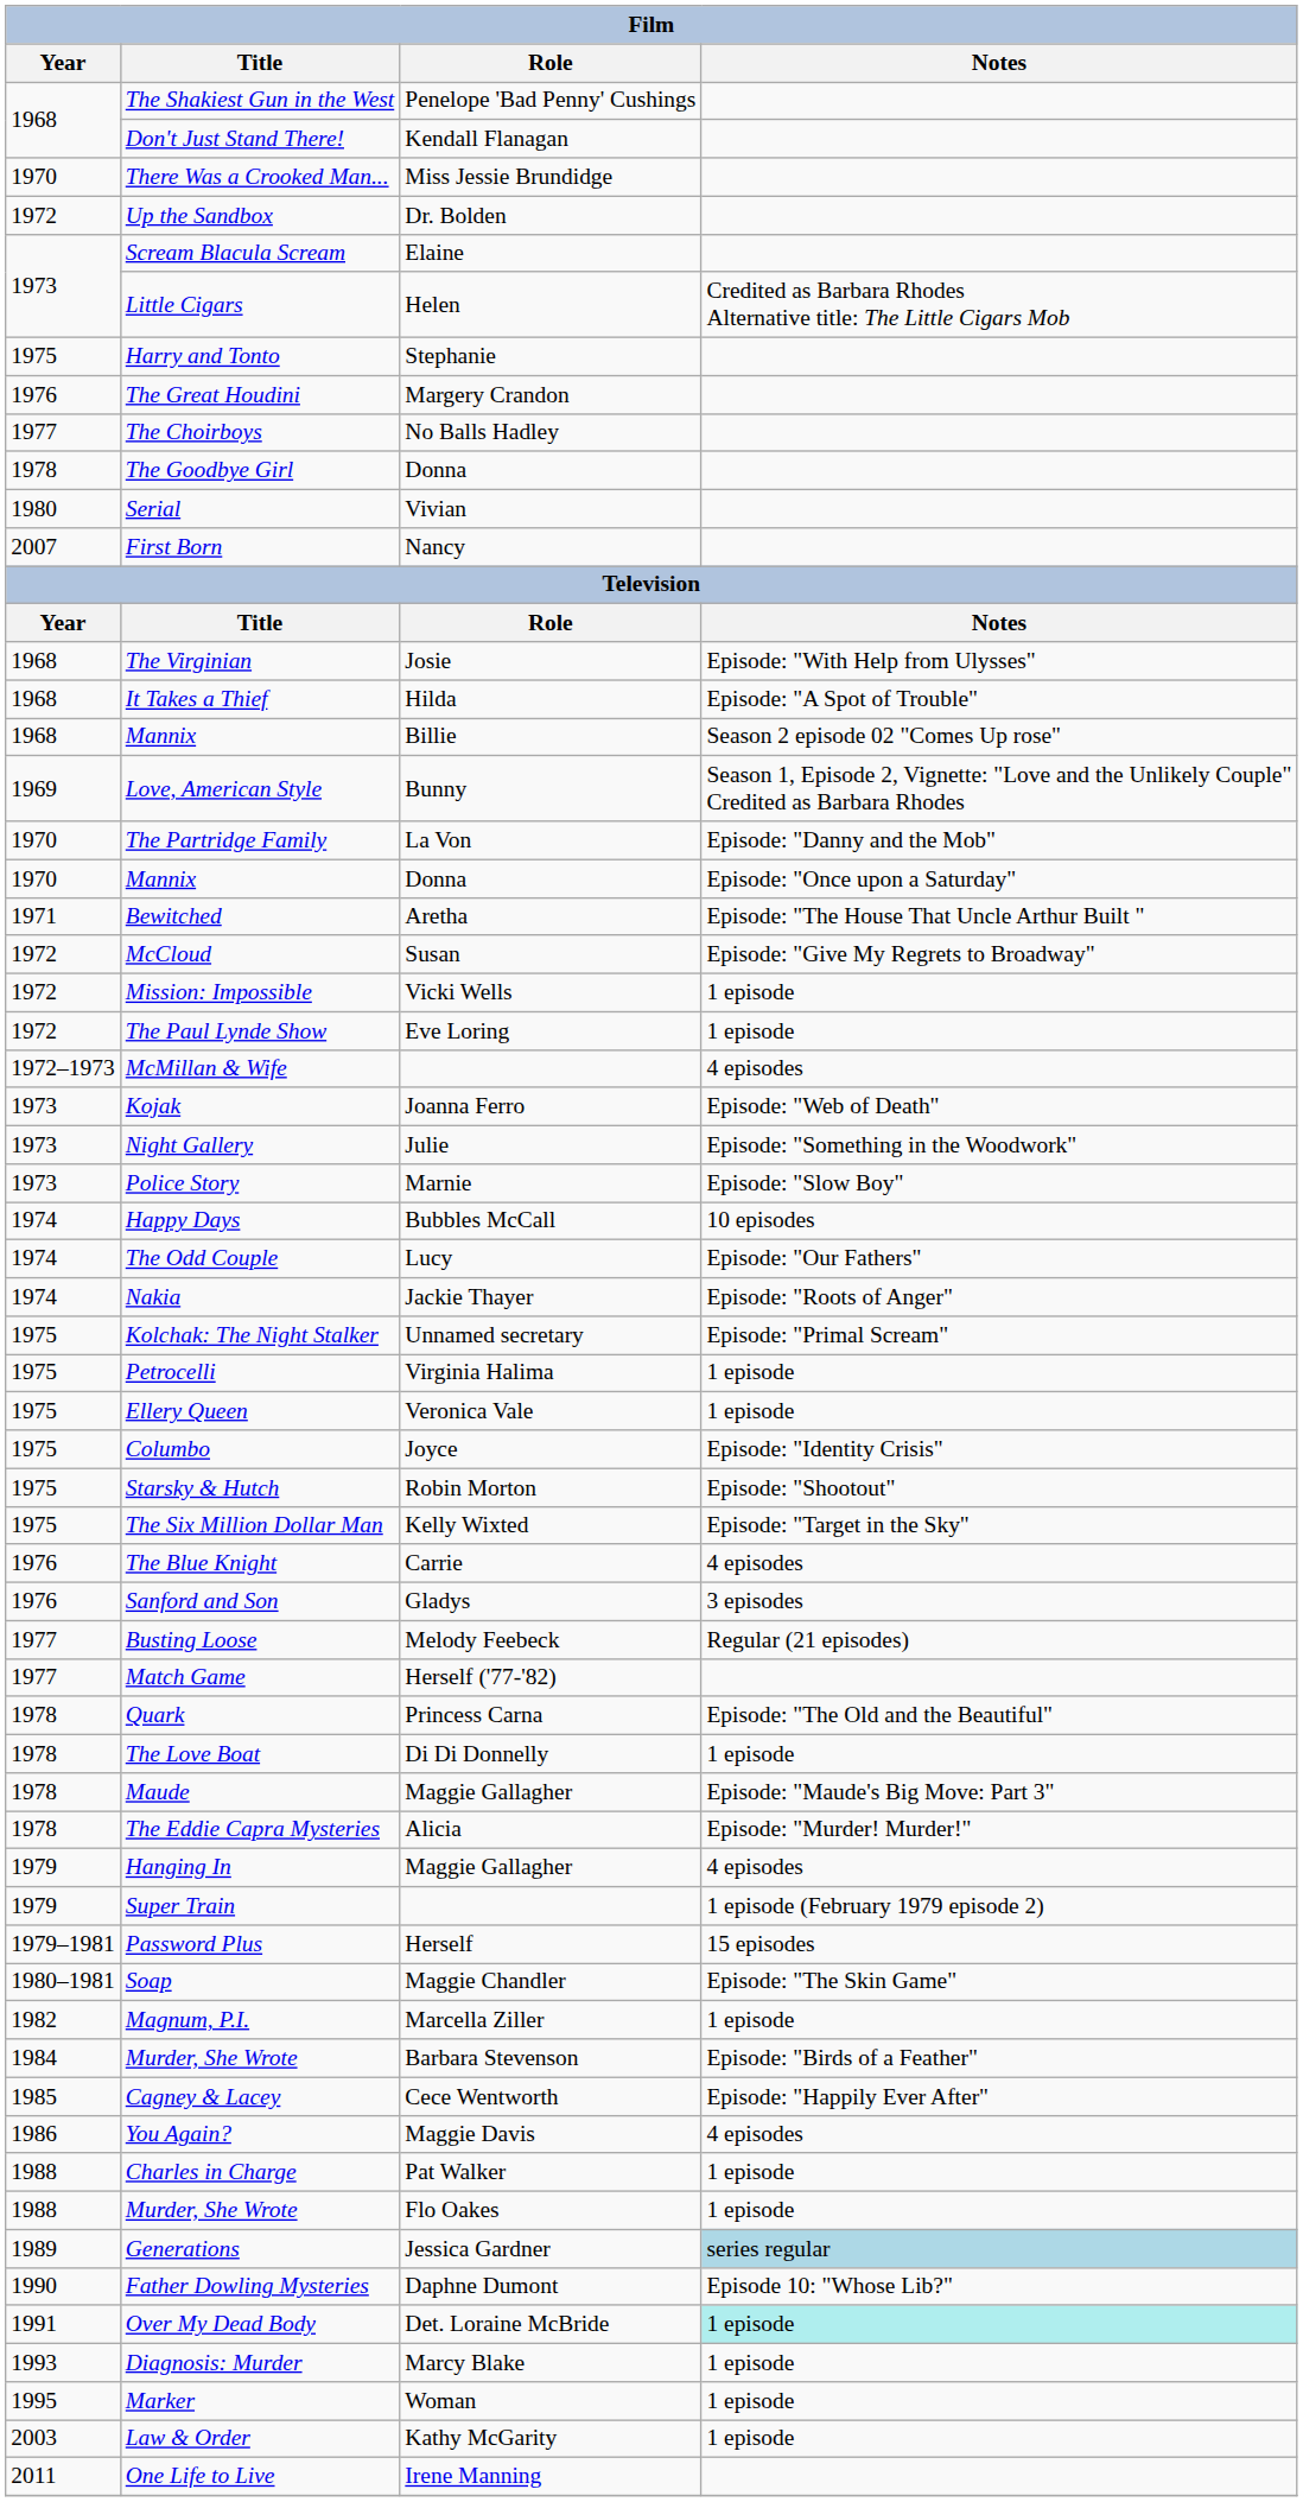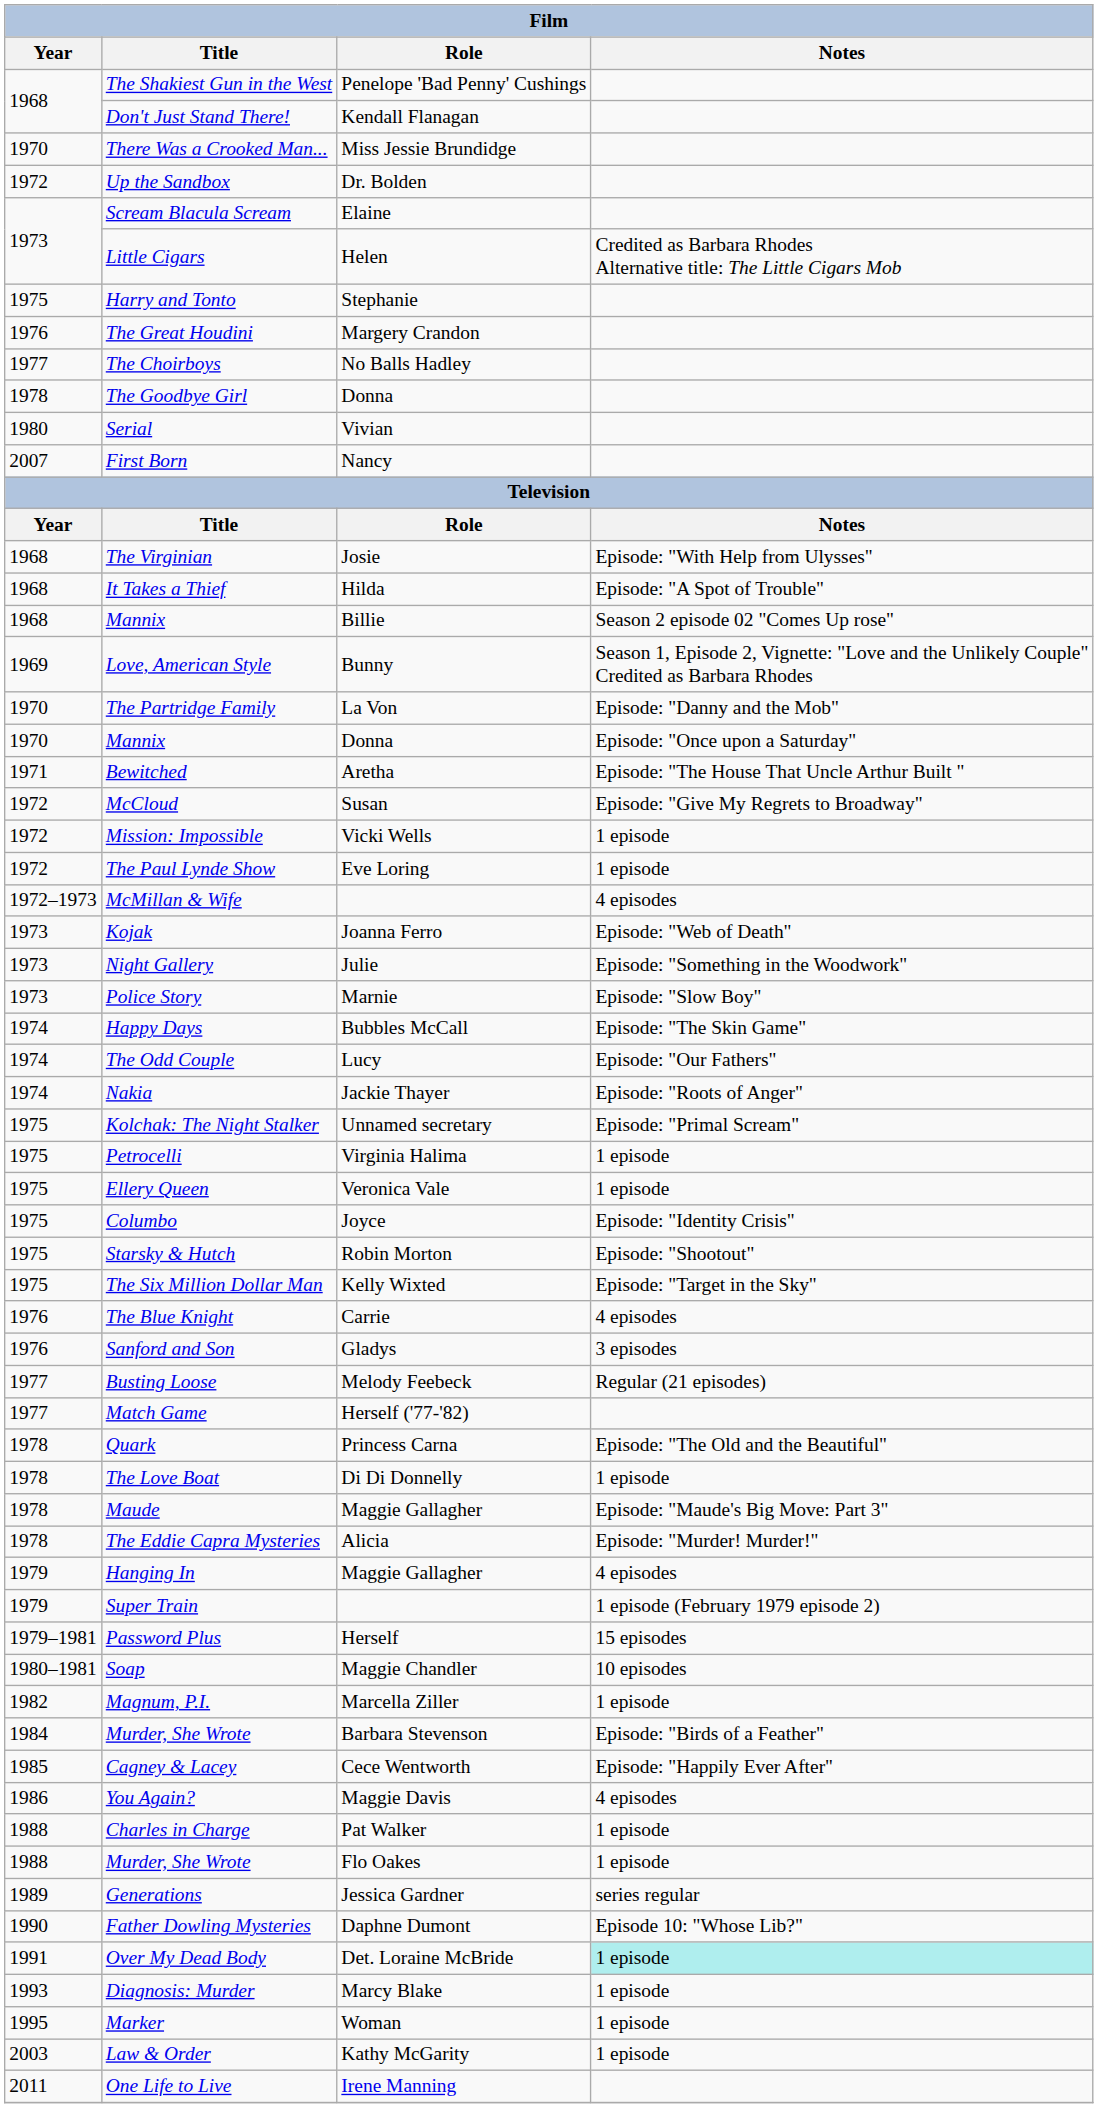Happy Days | Notes: 10 episodes -> Episode: "The Skin Game"
Soap | Notes: Episode: "The Skin Game" -> 10 episodes
Generations | Notes: lightblue background -> no background
